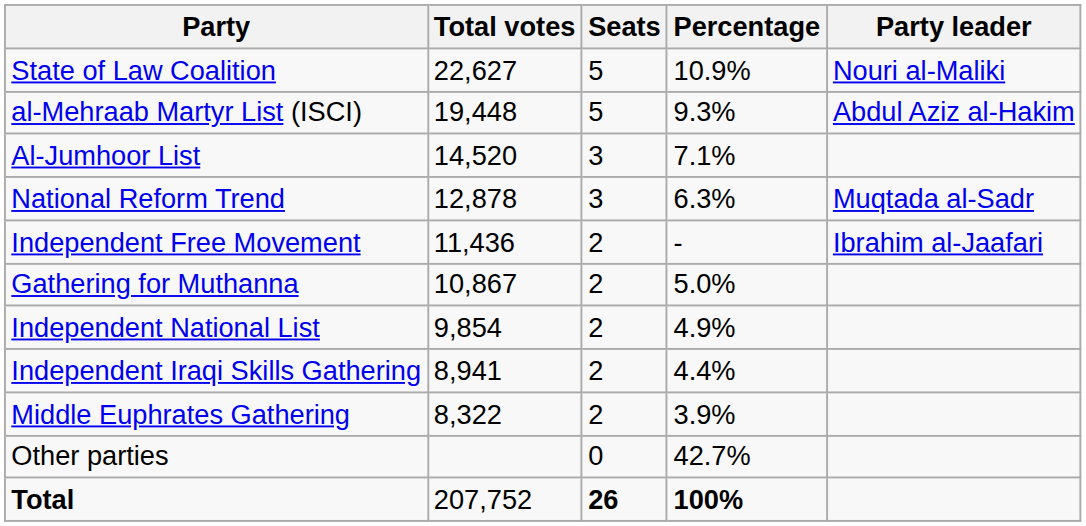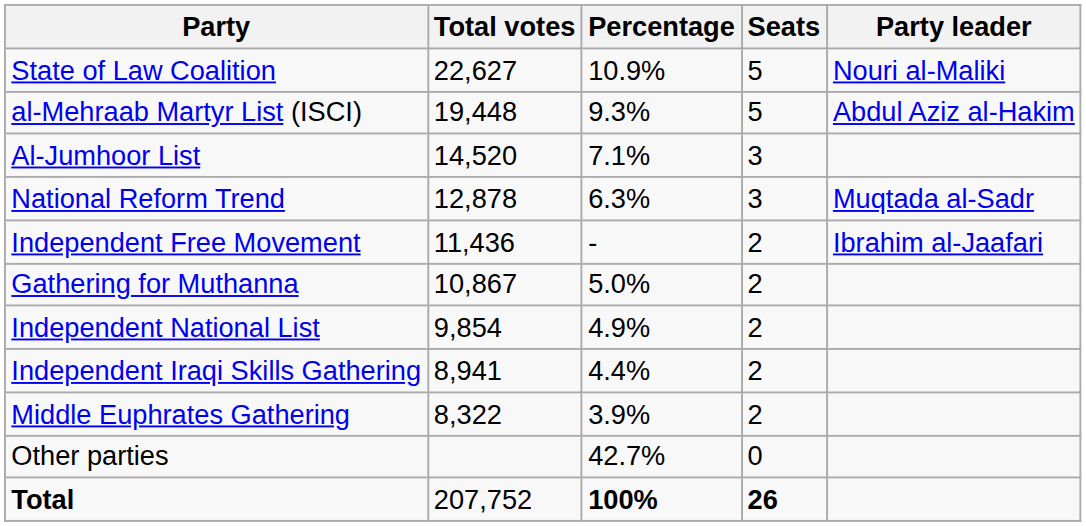columns swapped: Percentage <-> Seats
